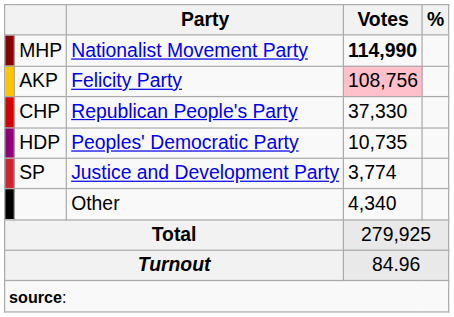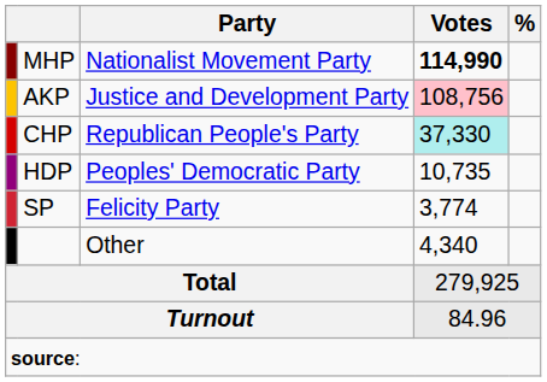AKP | Party: Felicity Party -> Justice and Development Party
CHP | Votes: no background -> paleturquoise background
SP | Party: Justice and Development Party -> Felicity Party
